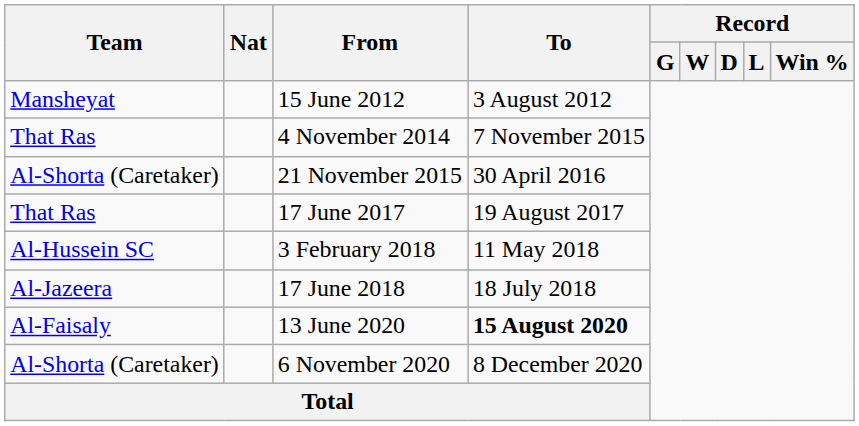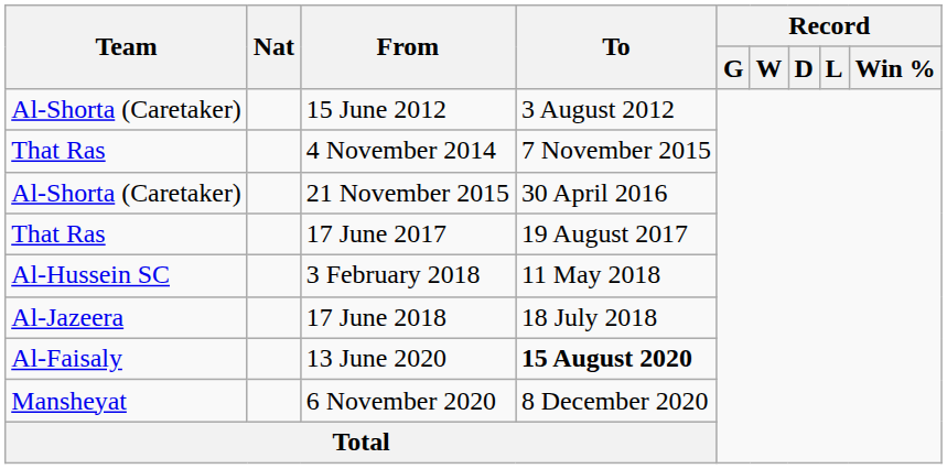15 June 2012 | Team: Mansheyat -> Al-Shorta (Caretaker)
6 November 2020 | Team: Al-Shorta (Caretaker) -> Mansheyat
